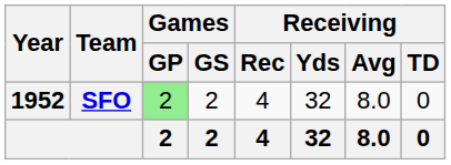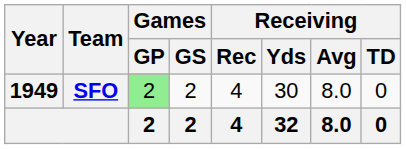SFO | Year: 1952 -> 1949
SFO | Receiving / Yds: 32 -> 30
